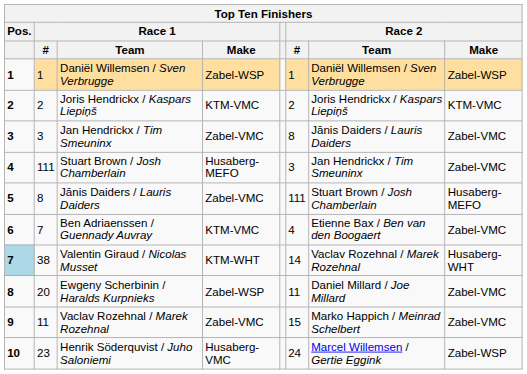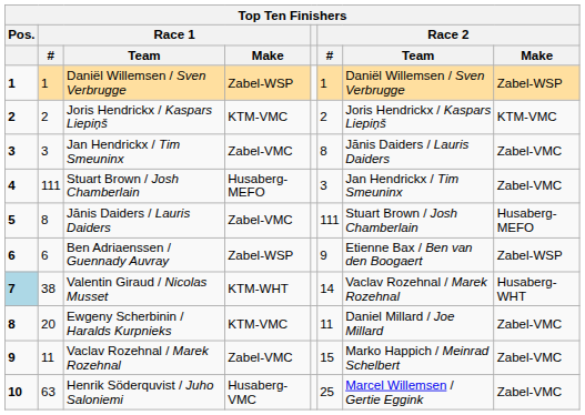Ben Adriaenssen / Guennady Auvray | Race 1 / #: 7 -> 6
Ben Adriaenssen / Guennady Auvray | Race 1 / Make: KTM-VMC -> Zabel-WSP
Ben Adriaenssen / Guennady Auvray | Race 2 / #: 4 -> 9
Ben Adriaenssen / Guennady Auvray | Race 2 / Make: Zabel-VMC -> Zabel-WSP
Ewgeny Scherbinin / Haralds Kurpnieks | Race 1 / Make: Zabel-WSP -> KTM-VMC
Henrik Söderquvist / Juho Saloniemi | Race 1 / #: 23 -> 63
Henrik Söderquvist / Juho Saloniemi | Race 2 / #: 24 -> 25
Henrik Söderquvist / Juho Saloniemi | Race 2 / Make: Zabel-WSP -> Zabel-VMC
